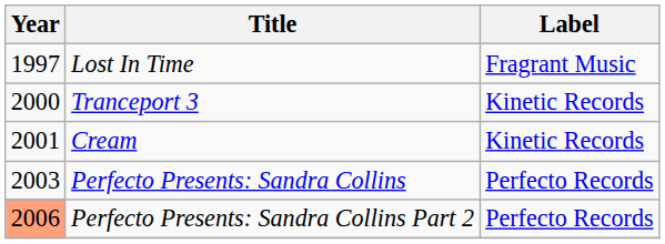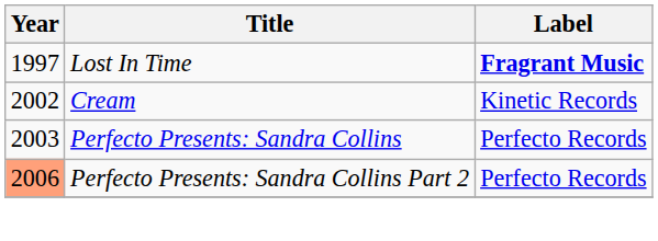Lost In Time | Label: normal -> bold
- row: 2000 | Tranceport 3 | Kinetic Records
Cream | Year: 2001 -> 2002
